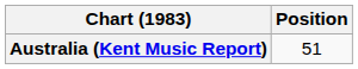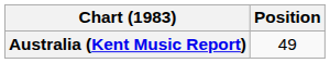Australia (Kent Music Report) | Position: 51 -> 49
